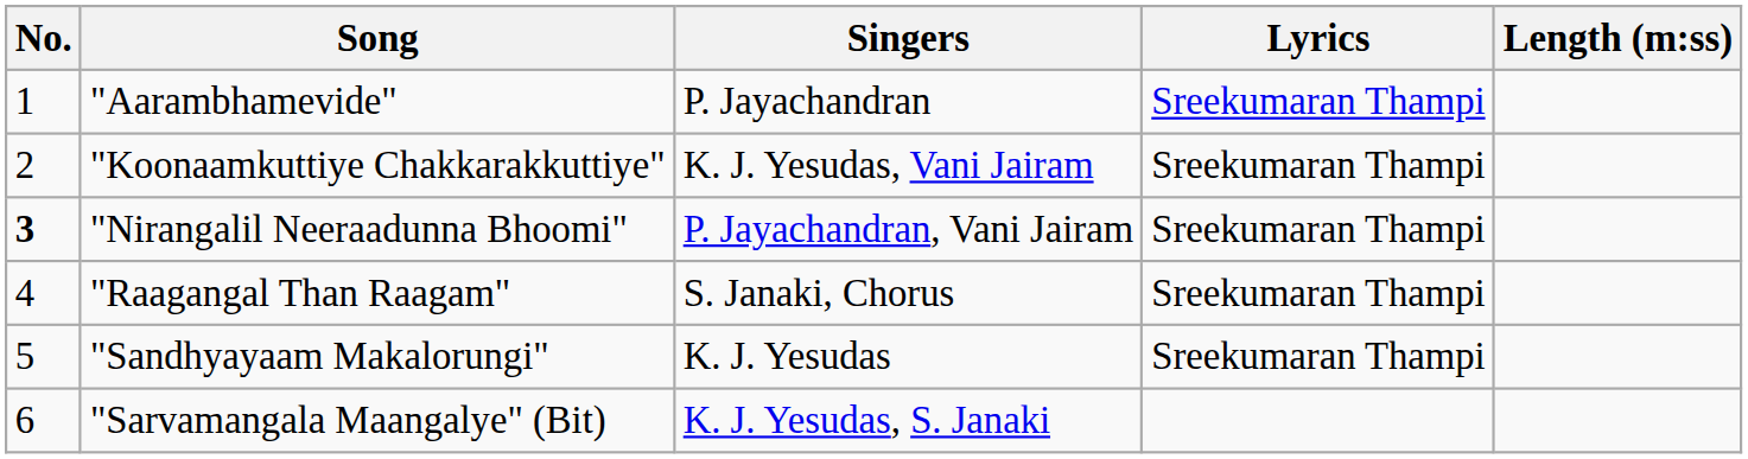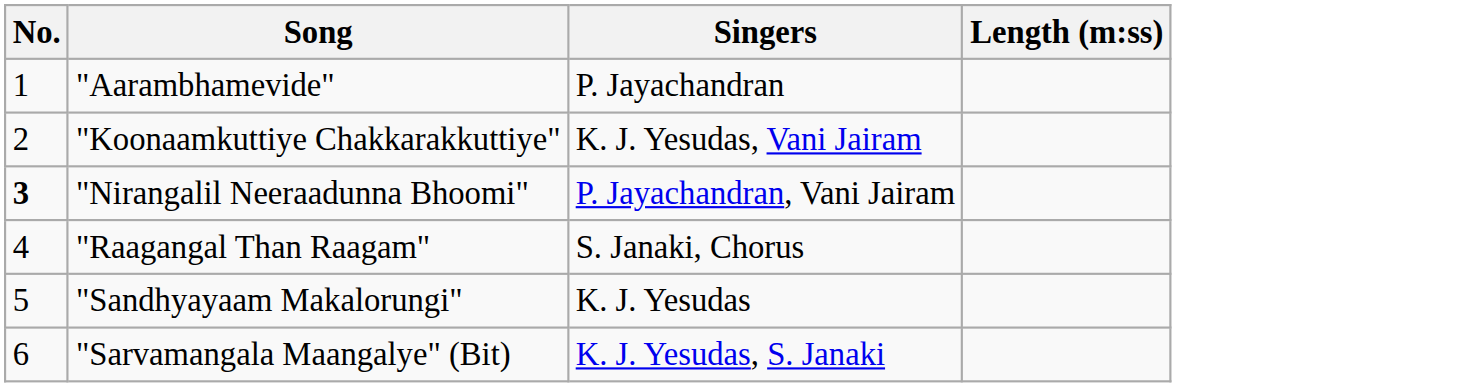- column: Lyrics | Sreekumaran Thampi | Sreekumaran Thampi | Sreekumaran Thampi | Sreekumaran Thampi | Sreekumaran Thampi
